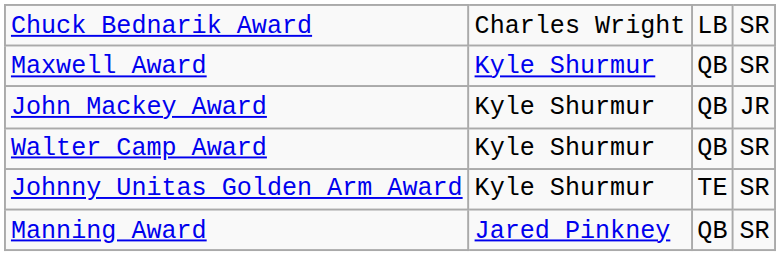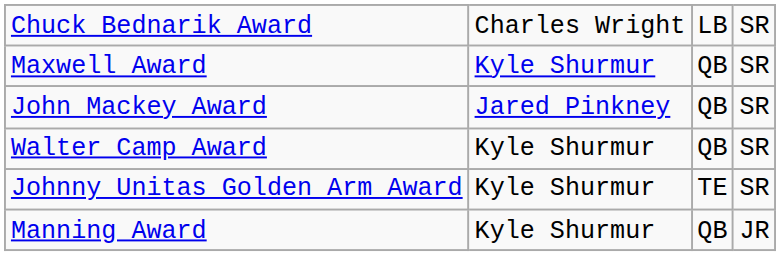John Mackey Award | column 2: Kyle Shurmur -> Jared Pinkney
John Mackey Award | column 4: JR -> SR
Manning Award | column 2: Jared Pinkney -> Kyle Shurmur
Manning Award | column 4: SR -> JR
